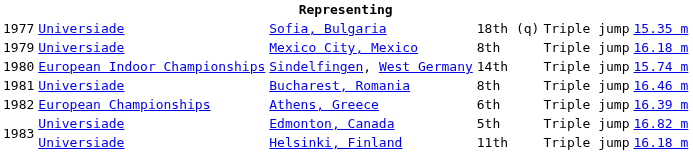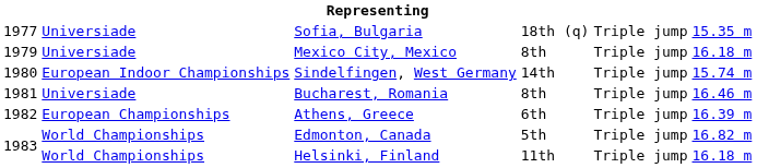Edmonton, Canada | column 2: Universiade -> World Championships
Helsinki, Finland | column 2: Universiade -> World Championships
